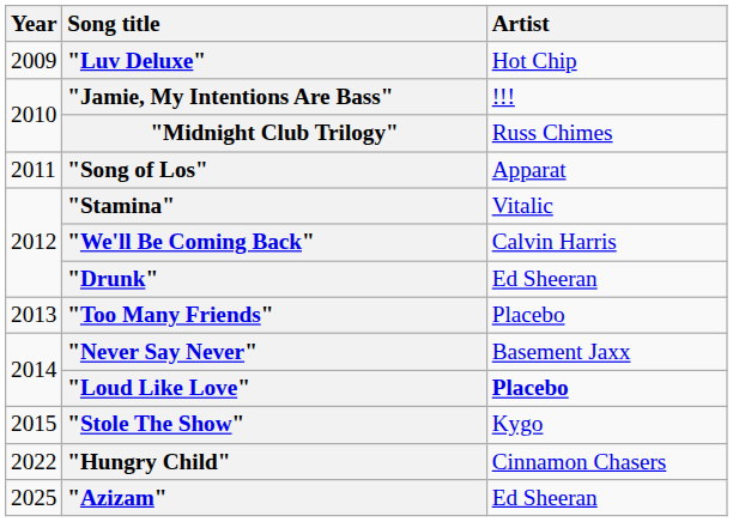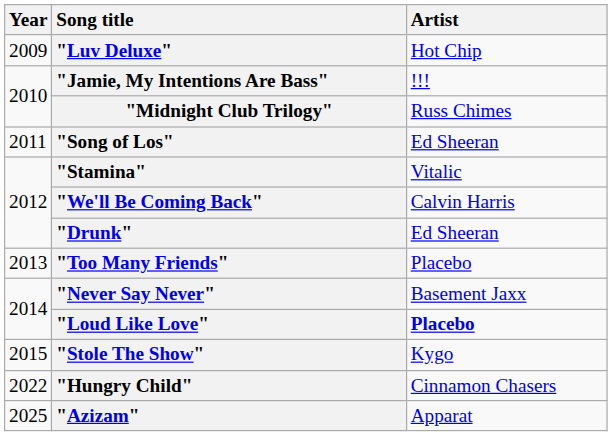"Song of Los" | Artist: Apparat -> Ed Sheeran
"Azizam" | Artist: Ed Sheeran -> Apparat
